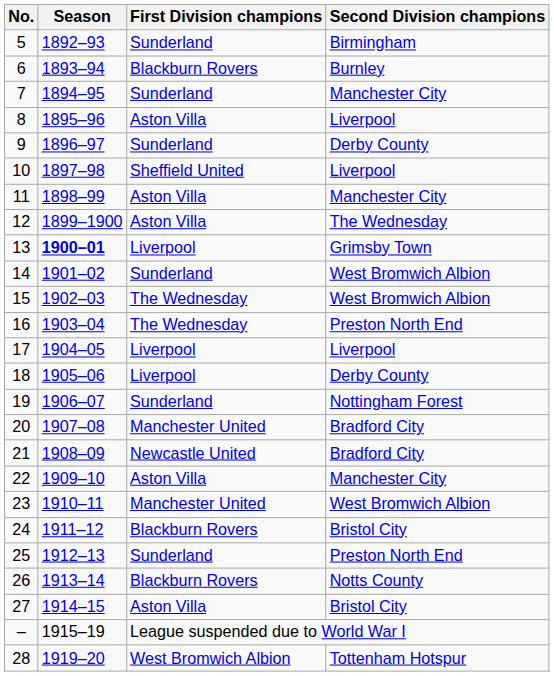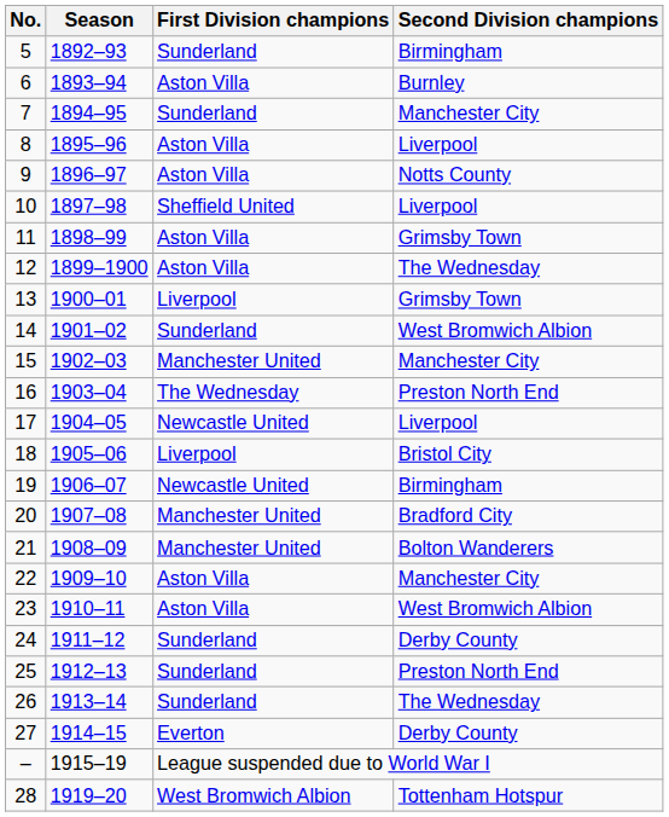6 | First Division champions: Blackburn Rovers -> Aston Villa
9 | First Division champions: Sunderland -> Aston Villa
9 | Second Division champions: Derby County -> Notts County
11 | Second Division champions: Manchester City -> Grimsby Town
13 | Season: bold -> normal
15 | First Division champions: The Wednesday -> Manchester United
15 | Second Division champions: West Bromwich Albion -> Manchester City
17 | First Division champions: Liverpool -> Newcastle United
18 | Second Division champions: Derby County -> Bristol City
19 | First Division champions: Sunderland -> Newcastle United
19 | Second Division champions: Nottingham Forest -> Birmingham
21 | First Division champions: Newcastle United -> Manchester United
21 | Second Division champions: Bradford City -> Bolton Wanderers
23 | First Division champions: Manchester United -> Aston Villa
24 | First Division champions: Blackburn Rovers -> Sunderland
24 | Second Division champions: Bristol City -> Derby County
26 | First Division champions: Blackburn Rovers -> Sunderland
26 | Second Division champions: Notts County -> The Wednesday
27 | First Division champions: Aston Villa -> Everton
27 | Second Division champions: Bristol City -> Derby County
